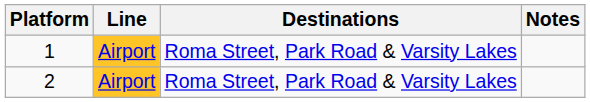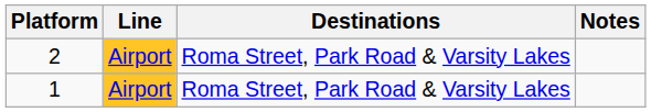rows swapped: 1 <-> 2
